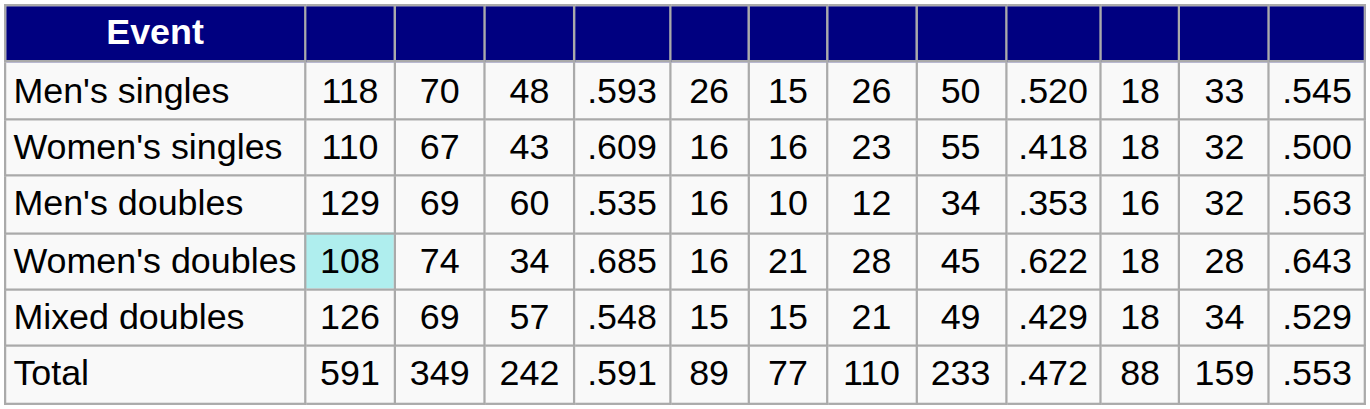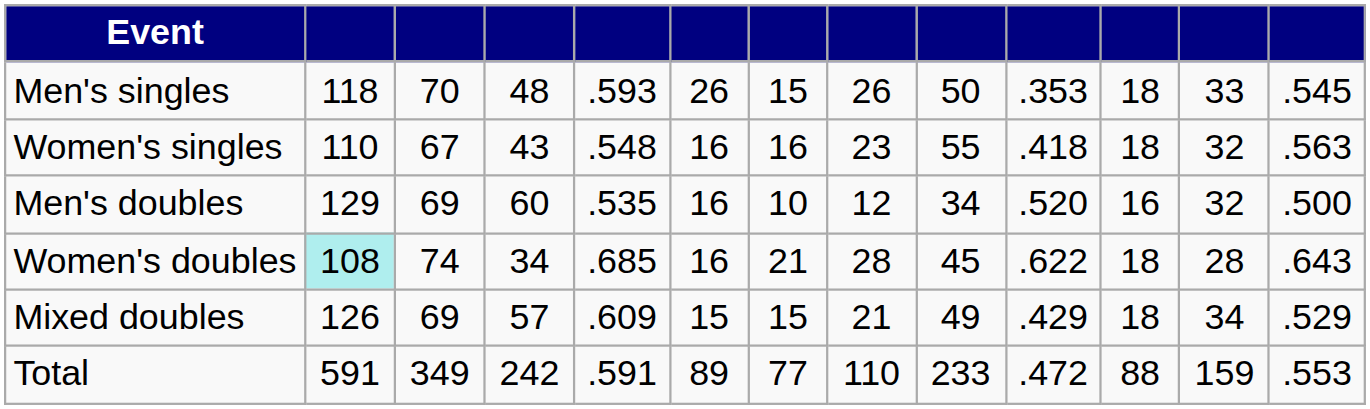Men's singles | column 10: .520 -> .353
Women's singles | column 5: .609 -> .548
Women's singles | column 13: .500 -> .563
Men's doubles | column 10: .353 -> .520
Men's doubles | column 13: .563 -> .500
Mixed doubles | column 5: .548 -> .609
